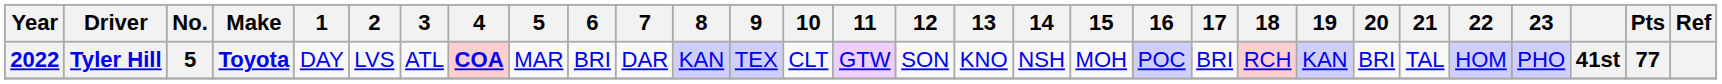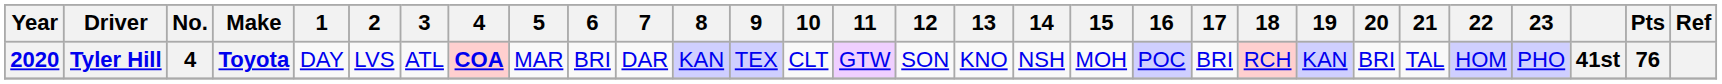Tyler Hill | Year: 2022 -> 2020
Tyler Hill | No.: 5 -> 4
Tyler Hill | Pts: 77 -> 76
